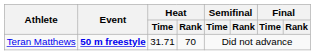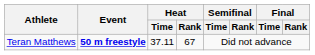Teran Matthews | Heat / Time: 31.71 -> 37.11
Teran Matthews | Heat / Rank: 70 -> 67
